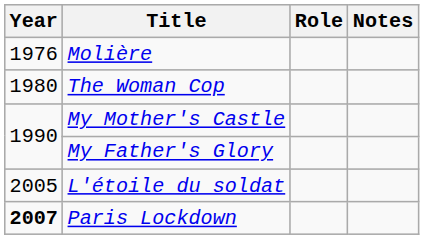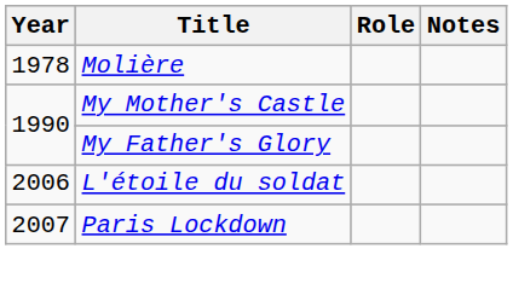Molière | Year: 1976 -> 1978
- row: 1980 | The Woman Cop
L'étoile du soldat | Year: 2005 -> 2006
Paris Lockdown | Year: bold -> normal
